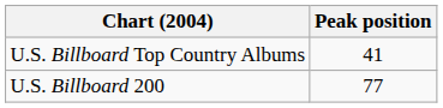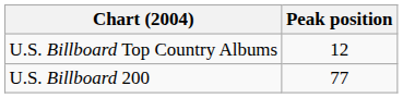U.S. Billboard Top Country Albums | Peak position: 41 -> 12
